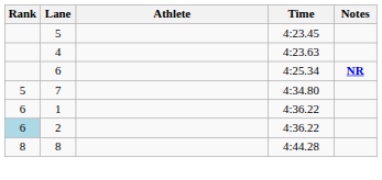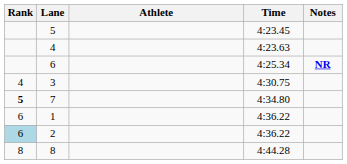+ row: 4 | 3 | 4:30.75
7 | Rank: normal -> bold
